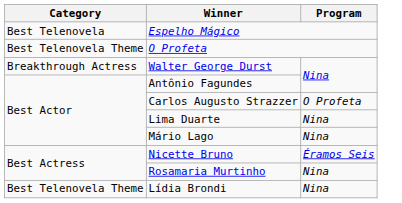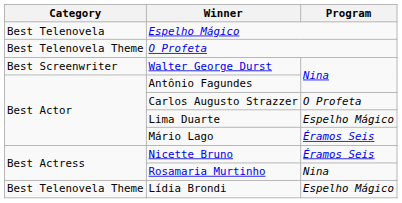Walter George Durst | Category: Breakthrough Actress -> Best Screenwriter
Lima Duarte | Program: Nina -> Espelho Mágico
Mário Lago | Program: Nina -> Éramos Seis
Lídia Brondi | Program: Nina -> Espelho Mágico
